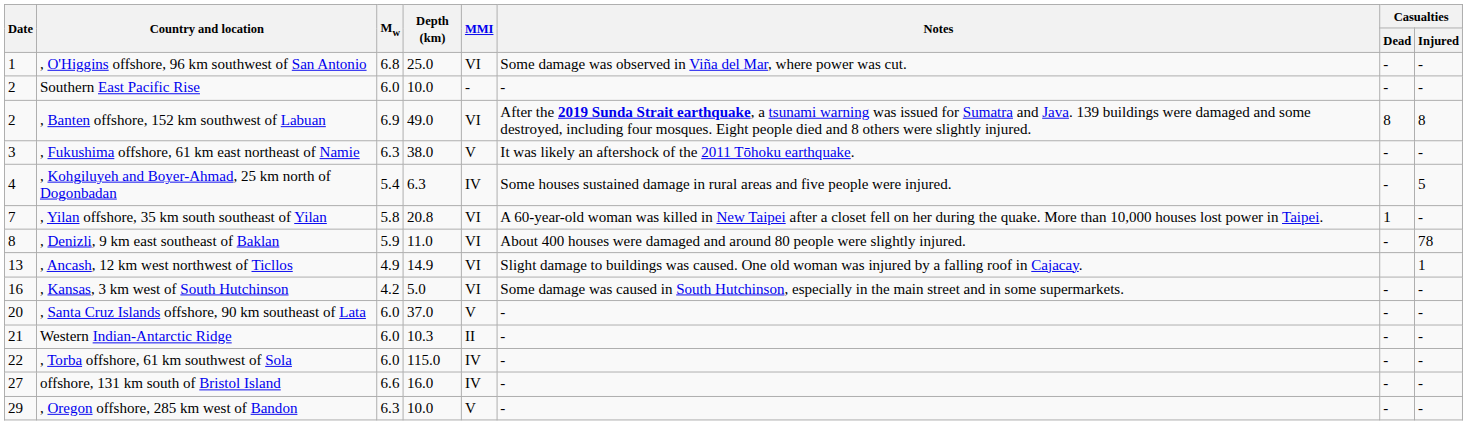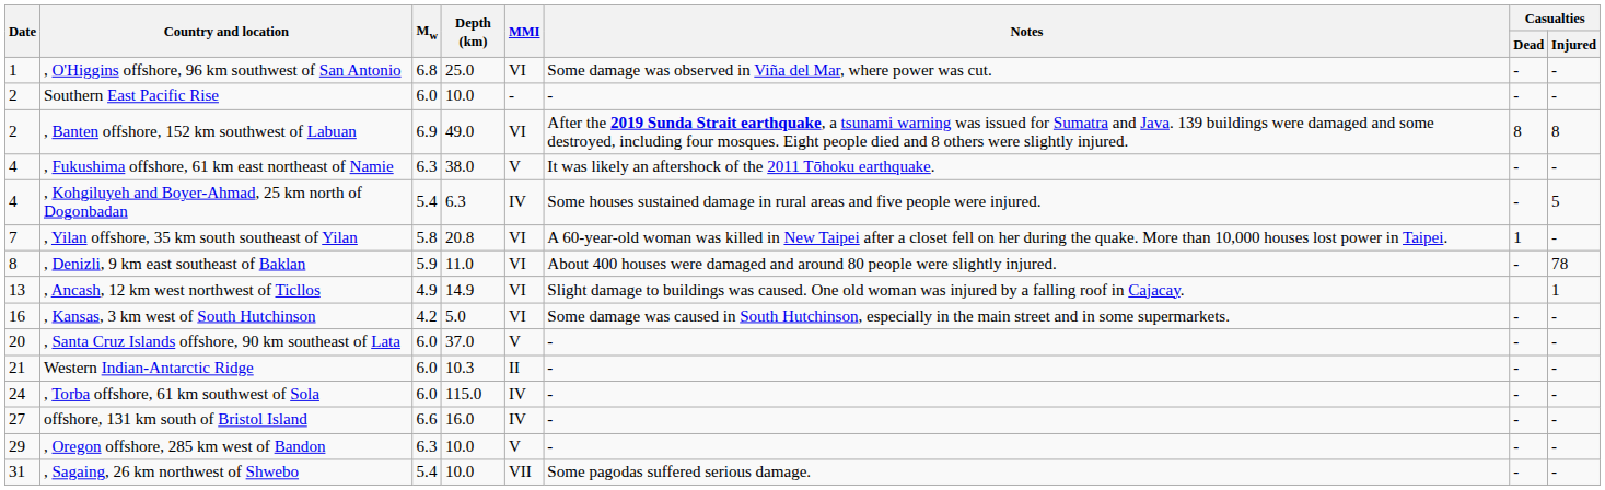, Fukushima offshore, 61 km east northeast of Namie | Date: 3 -> 4
, Torba offshore, 61 km southwest of Sola | Date: 22 -> 24
+ row: 31 | , Sagaing, 26 km northwest of Shwebo | 5.4 | 10.0 | VII | Some pagodas suffered serious damage. | - | -
